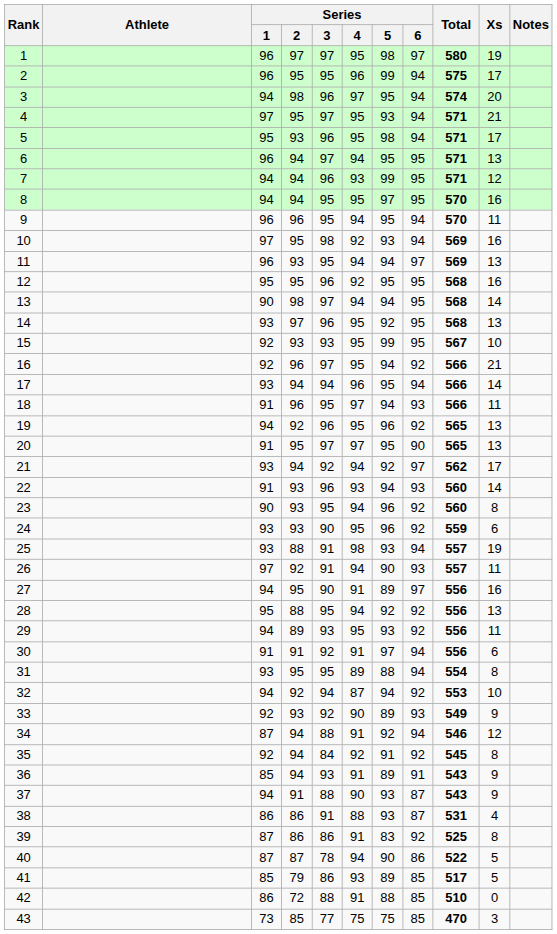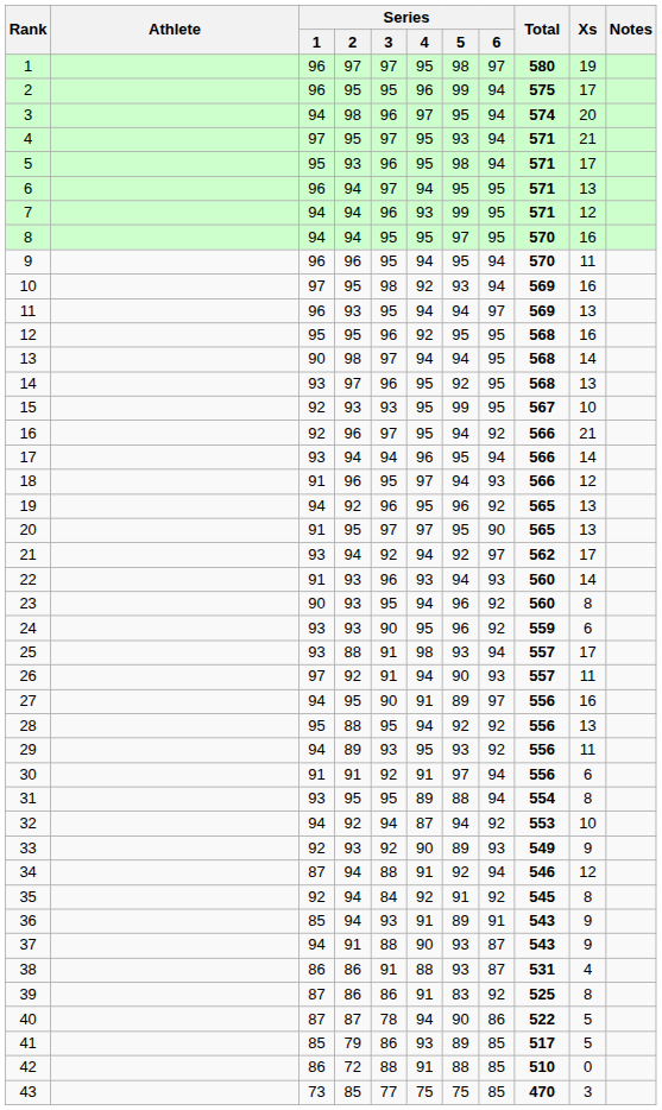18 | Xs: 11 -> 12
25 | Xs: 19 -> 17
